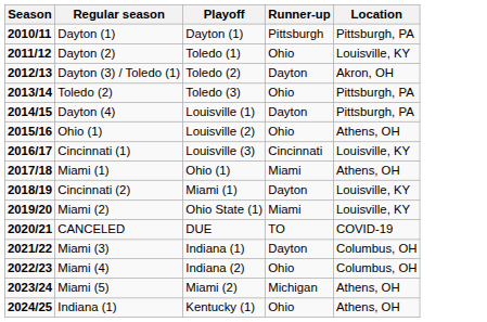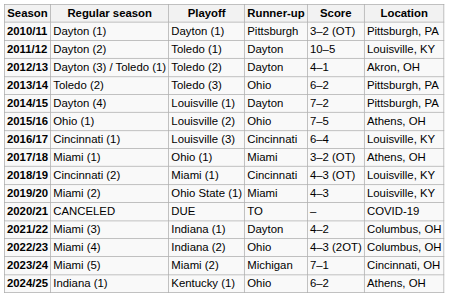+ column: Score | 3–2 (OT) | 10–5 | 4–1 | 6–2 | 7–2 | 7–5 | 6–4 | 3–2 (OT) | 4–3 (OT) | 4–3 | – | 4–2 | 4–3 (2OT) | 7–1 | 6–2
Dayton (2) | Runner-up: Ohio -> Dayton
Cincinnati (2) | Runner-up: Dayton -> Cincinnati
Miami (5) | Location: Athens, OH -> Cincinnati, OH
